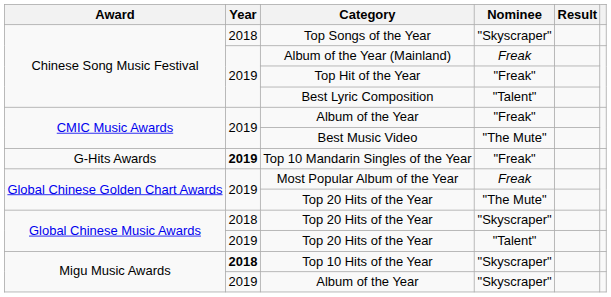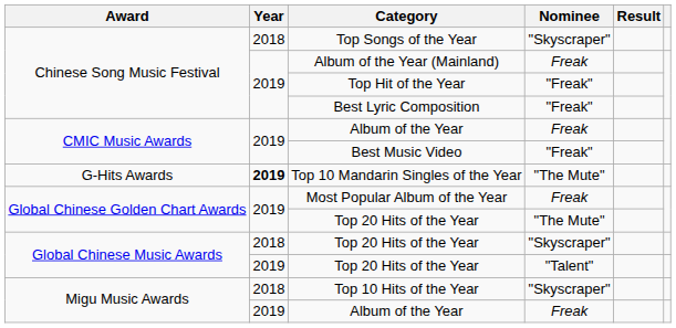Best Lyric Composition | Nominee: "Talent" -> "Freak"
CMIC Music Awards / Album of the Year | Nominee: "Freak" -> Freak
Best Music Video | Nominee: "The Mute" -> "Freak"
Top 10 Mandarin Singles of the Year | Nominee: "Freak" -> "The Mute"
Top 10 Hits of the Year | Year: bold -> normal
Migu Music Awards / Album of the Year | Nominee: "Skyscraper" -> Freak
